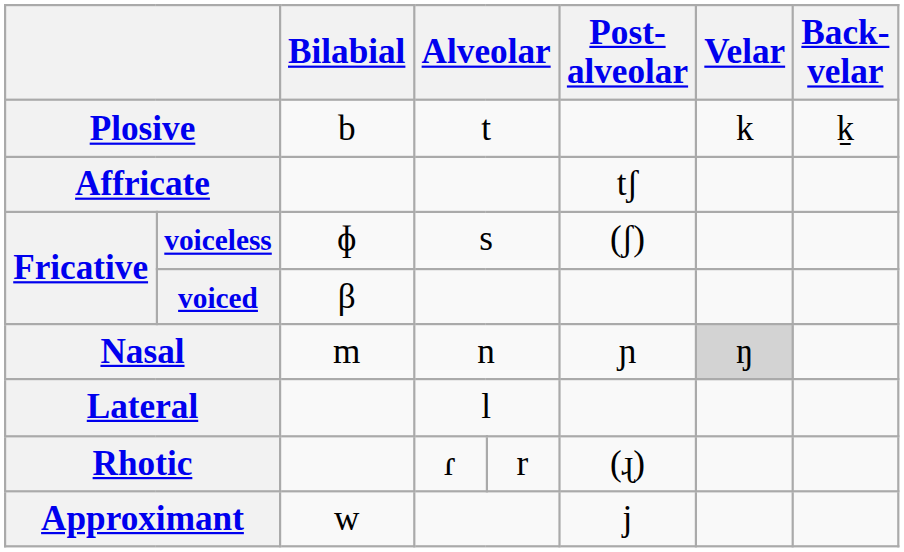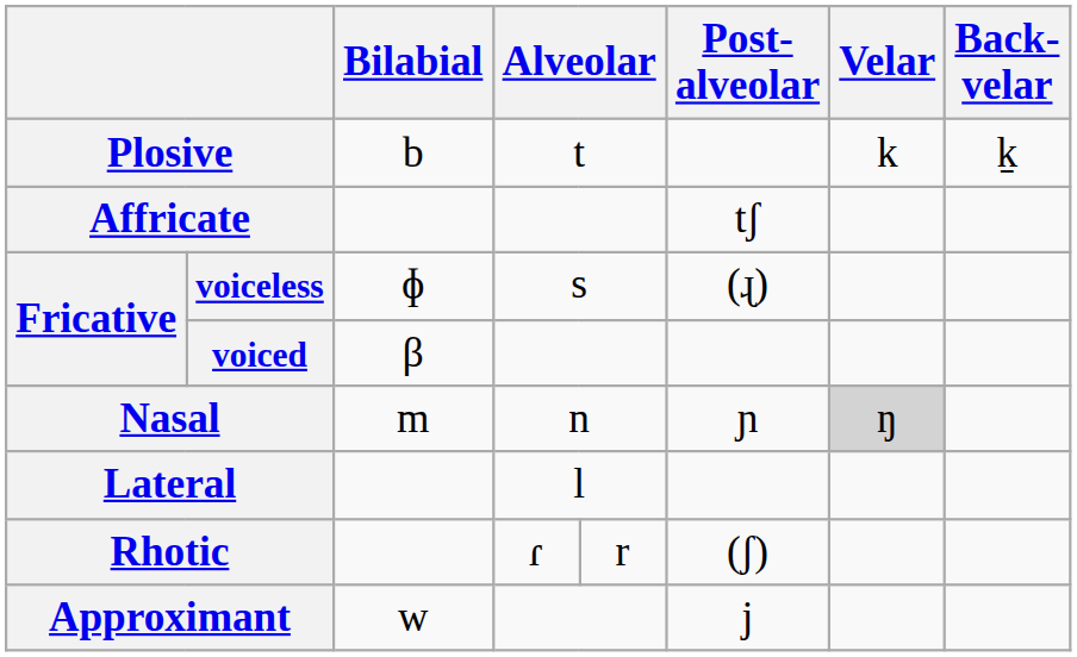voiceless | Post- alveolar: (ʃ) -> (ɻ)
Rhotic | Post- alveolar: (ɻ) -> (ʃ)
